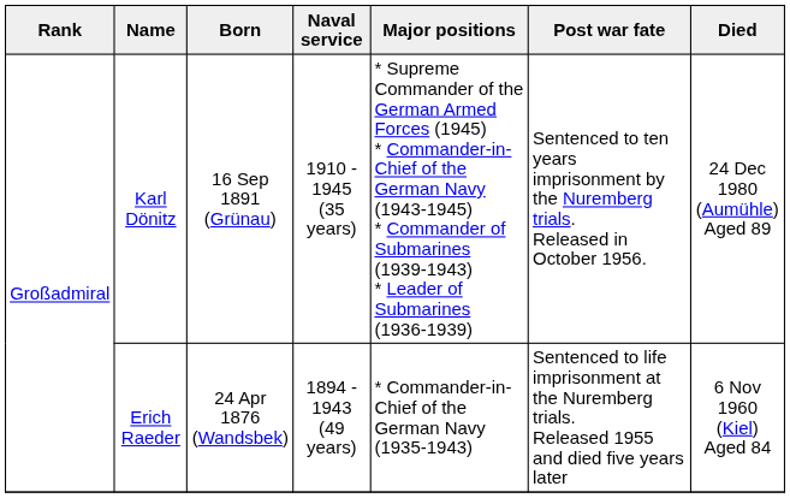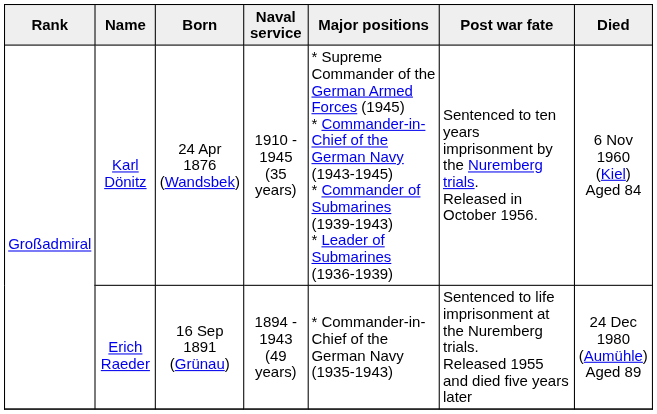Karl Dönitz | Born: 16 Sep 1891 (Grünau) -> 24 Apr 1876 (Wandsbek)
Karl Dönitz | Died: 24 Dec 1980 (Aumühle) Aged 89 -> 6 Nov 1960 (Kiel) Aged 84
Erich Raeder | Born: 24 Apr 1876 (Wandsbek) -> 16 Sep 1891 (Grünau)
Erich Raeder | Died: 6 Nov 1960 (Kiel) Aged 84 -> 24 Dec 1980 (Aumühle) Aged 89
